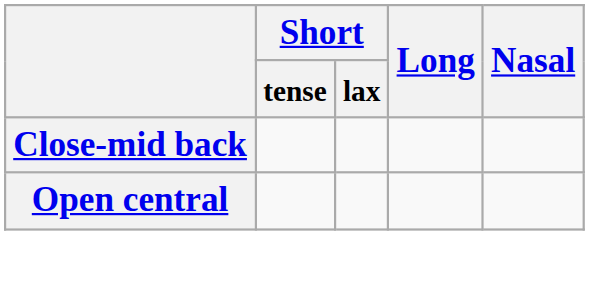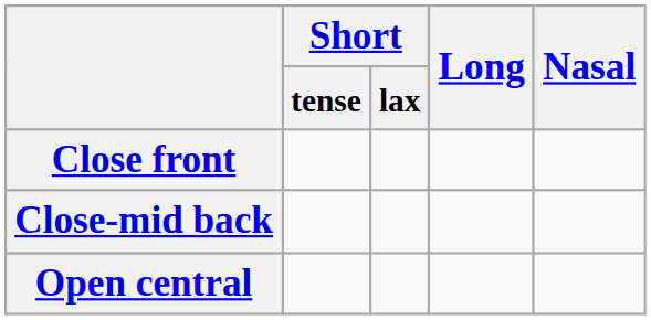+ row: Close front
